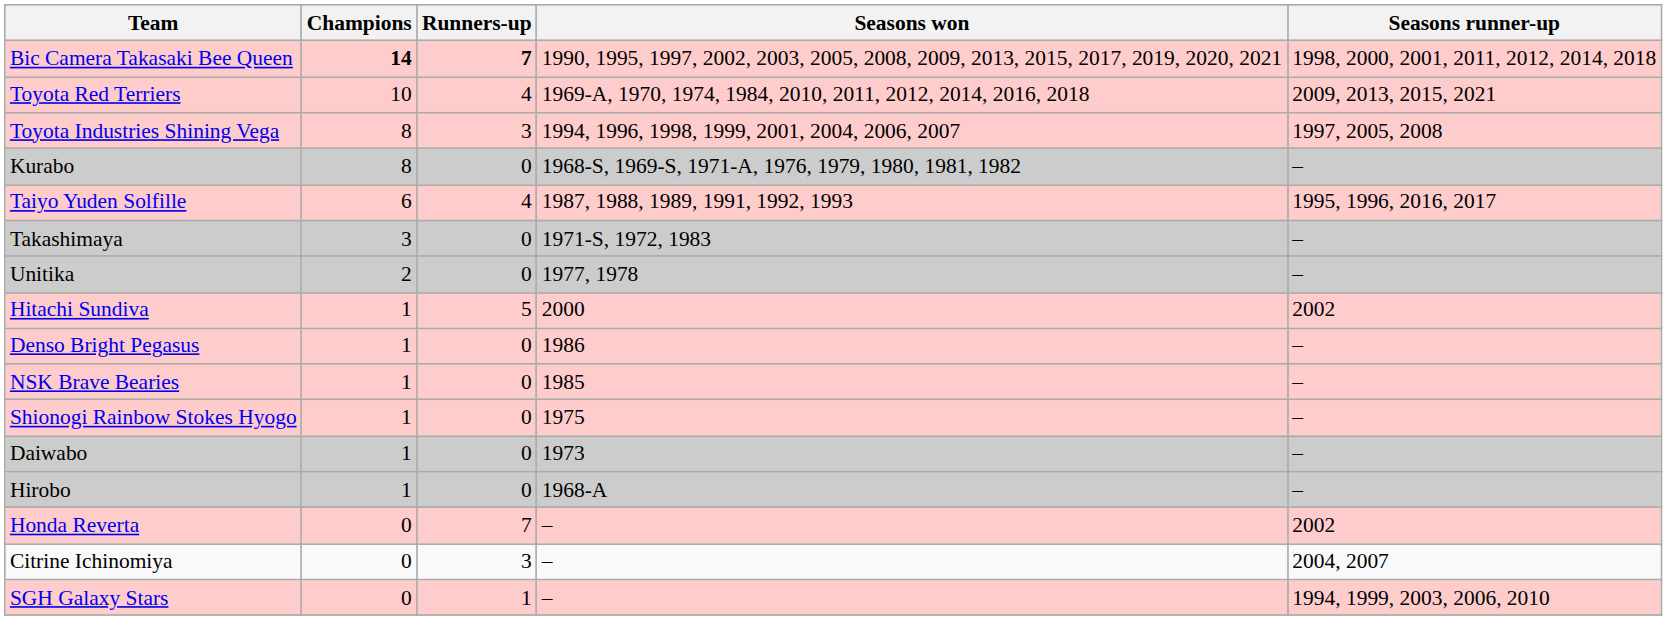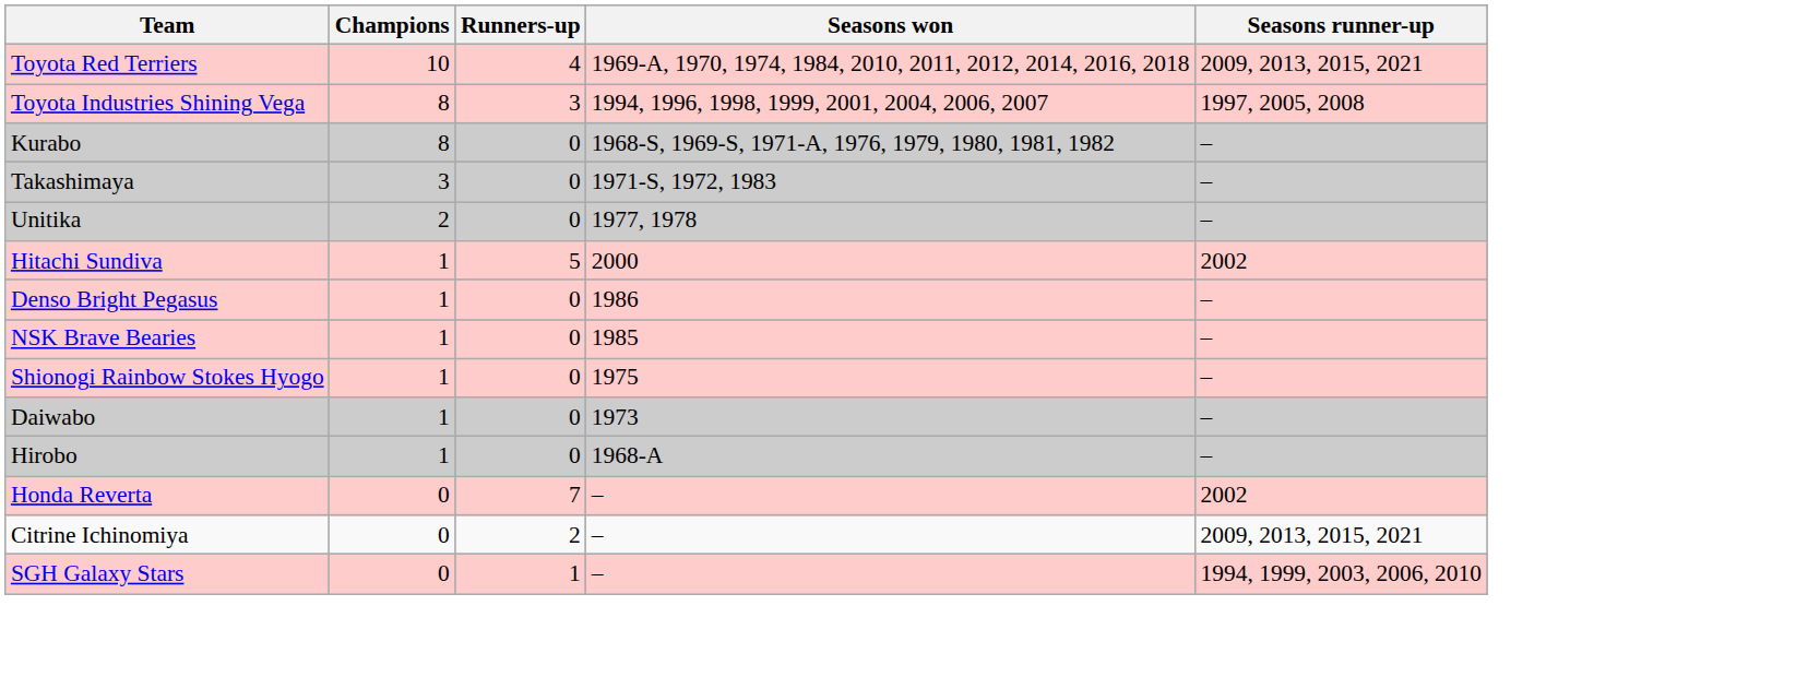- row: Bic Camera Takasaki Bee Queen | 14 | 7 | 1990, 1995, 1997, 2002, 2003, 2005, 2008, 2009, 2013, 2015, 2017, 2019, 2020, 2021 | 1998, 2000, 2001, 2011, 2012, 2014, 2018
- row: Taiyo Yuden Solfille | 6 | 4 | 1987, 1988, 1989, 1991, 1992, 1993 | 1995, 1996, 2016, 2017
Citrine Ichinomiya | Runners-up: 3 -> 2
Citrine Ichinomiya | Seasons runner-up: 2004, 2007 -> 2009, 2013, 2015, 2021
